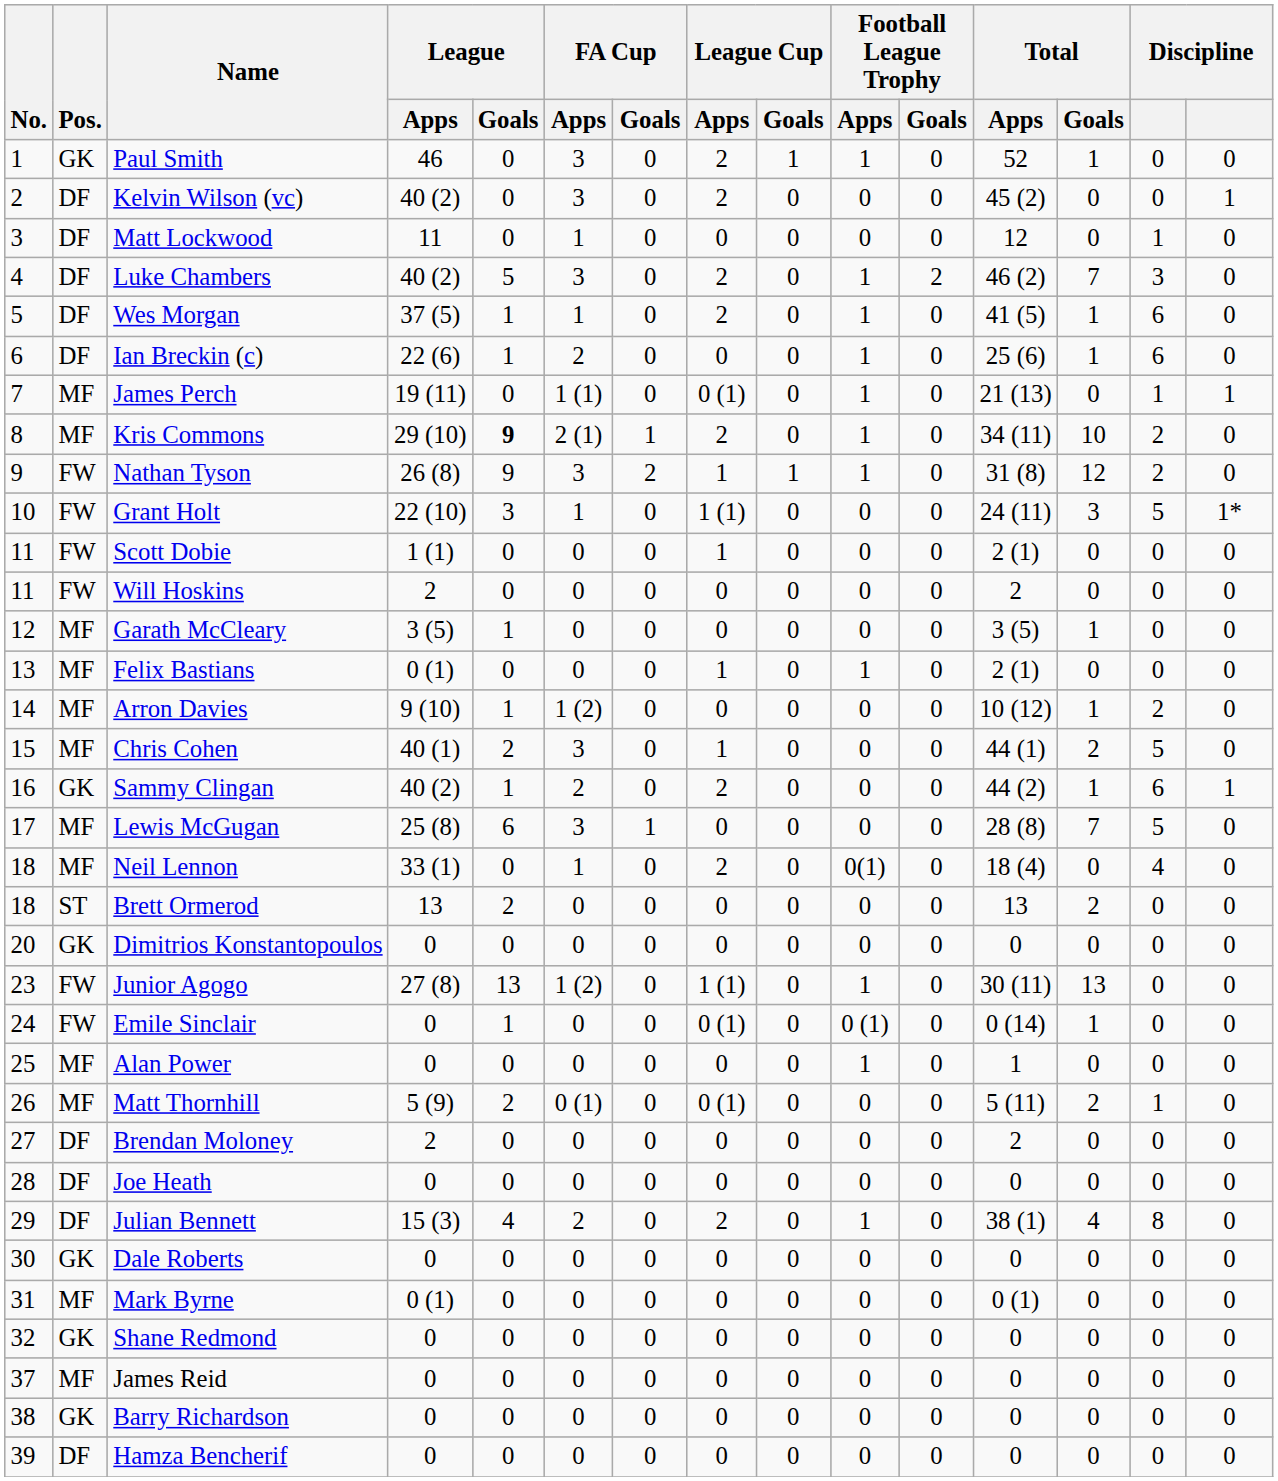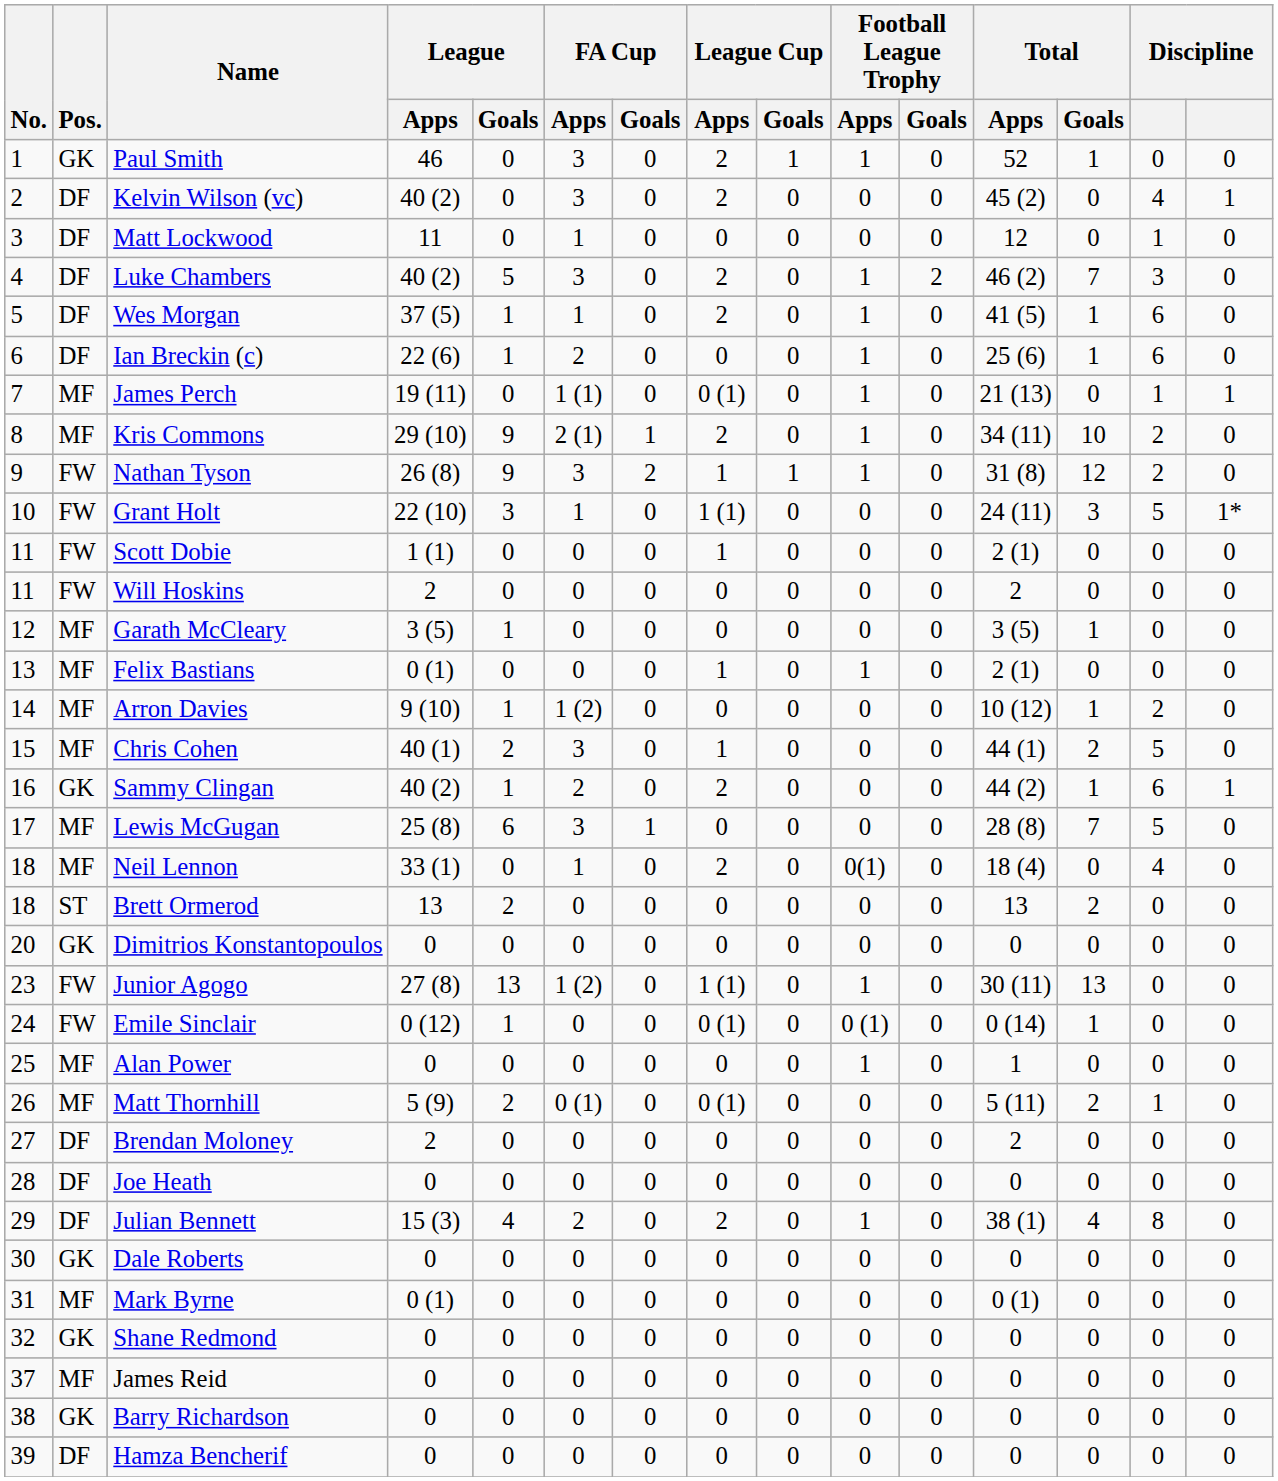Kelvin Wilson (vc) | column 14: 0 -> 4
Kris Commons | League / Goals: bold -> normal
Emile Sinclair | League / Apps: 0 -> 0 (12)
